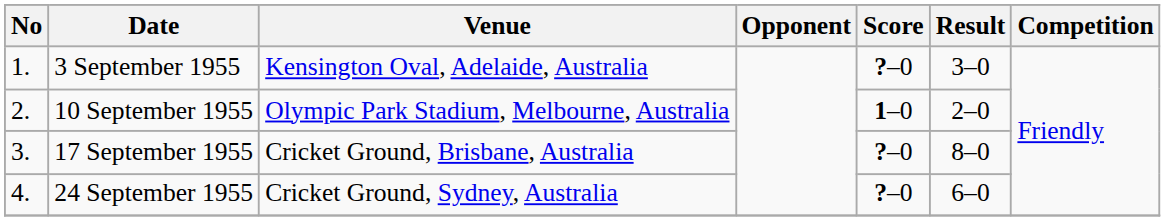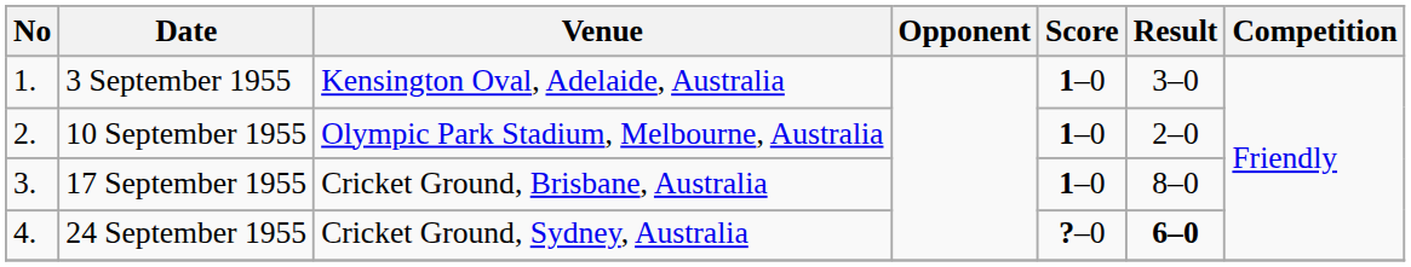3 September 1955 | Score: ?–0 -> 1–0
17 September 1955 | Score: ?–0 -> 1–0
24 September 1955 | Result: normal -> bold
